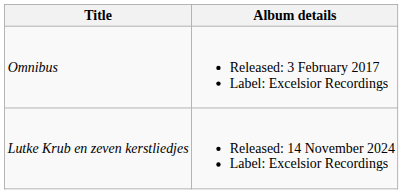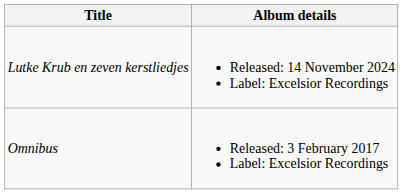rows swapped: Omnibus <-> Lutke Krub en zeven kerstliedjes
